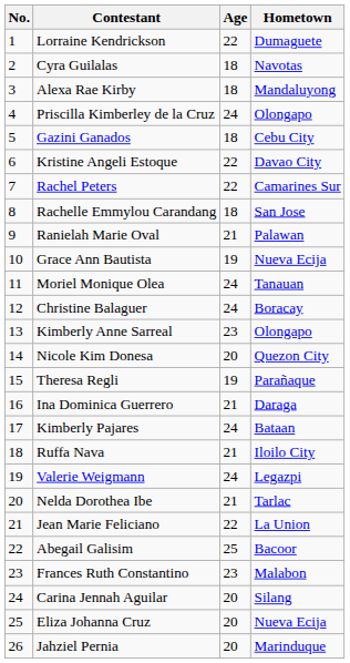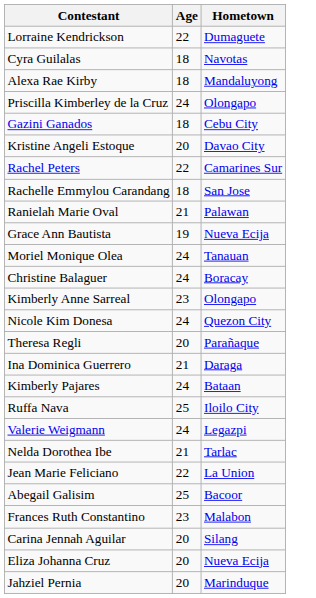- column: No. | 1 | 2 | 3 | 4 | 5 | 6 | 7 | 8 | 9 | 10 | 11 | 12 | 13 | 14 | 15 | 16 | 17 | 18 | 19 | 20 | 21 | 22 | 23 | 24 | 25 | 26
Kristine Angeli Estoque | Age: 22 -> 20
Nicole Kim Donesa | Age: 20 -> 24
Theresa Regli | Age: 19 -> 20
Ruffa Nava | Age: 21 -> 25
